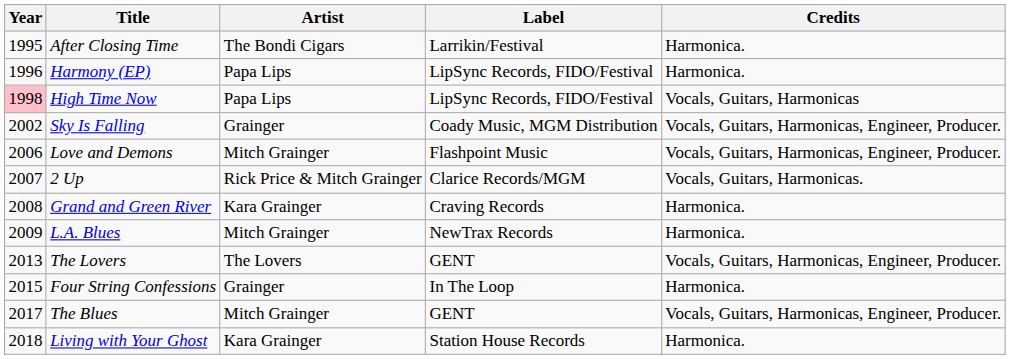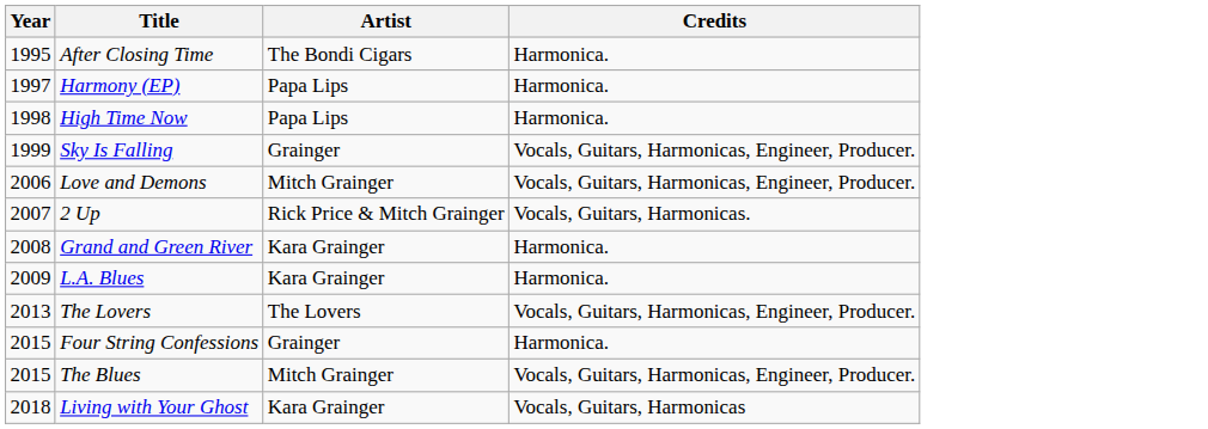- column: Label | Larrikin/Festival | LipSync Records, FIDO/Festival | LipSync Records, FIDO/Festival | Coady Music, MGM Distribution | Flashpoint Music | Clarice Records/MGM | Craving Records | NewTrax Records | GENT | In The Loop | GENT | Station House Records
Harmony (EP) | Year: 1996 -> 1997
High Time Now | Year: pink background -> no background
High Time Now | Credits: Vocals, Guitars, Harmonicas -> Harmonica.
Sky Is Falling | Year: 2002 -> 1999
L.A. Blues | Artist: Mitch Grainger -> Kara Grainger
The Blues | Year: 2017 -> 2015
Living with Your Ghost | Credits: Harmonica. -> Vocals, Guitars, Harmonicas
